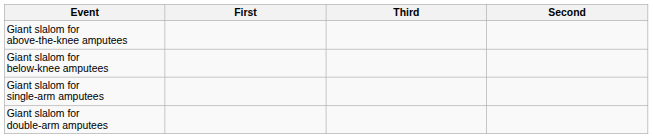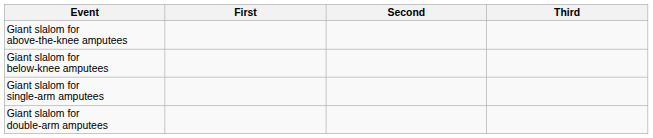columns swapped: Second <-> Third
